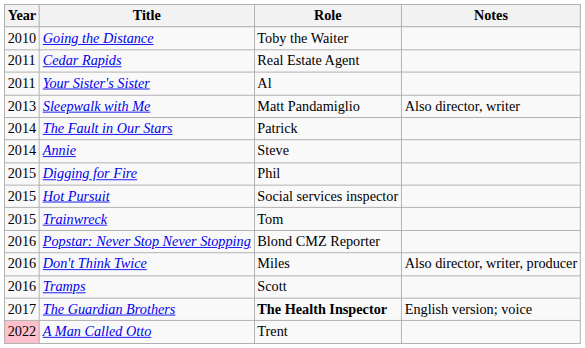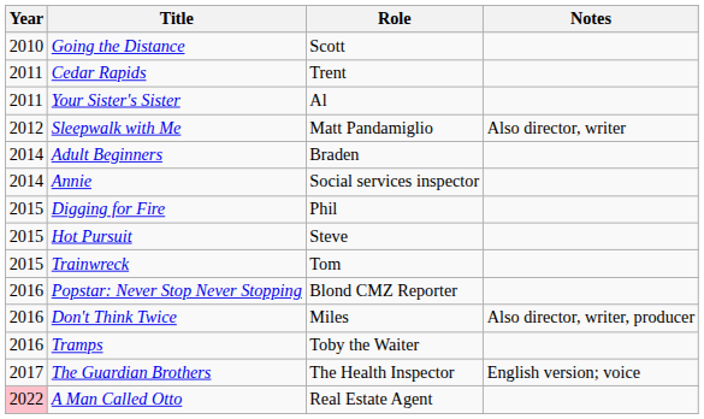Going the Distance | Role: Toby the Waiter -> Scott
Cedar Rapids | Role: Real Estate Agent -> Trent
Sleepwalk with Me | Year: 2013 -> 2012
- row: 2014 | The Fault in Our Stars | Patrick
+ row: 2014 | Adult Beginners | Braden
Annie | Role: Steve -> Social services inspector
Hot Pursuit | Role: Social services inspector -> Steve
Tramps | Role: Scott -> Toby the Waiter
The Guardian Brothers | Role: bold -> normal
A Man Called Otto | Role: Trent -> Real Estate Agent
